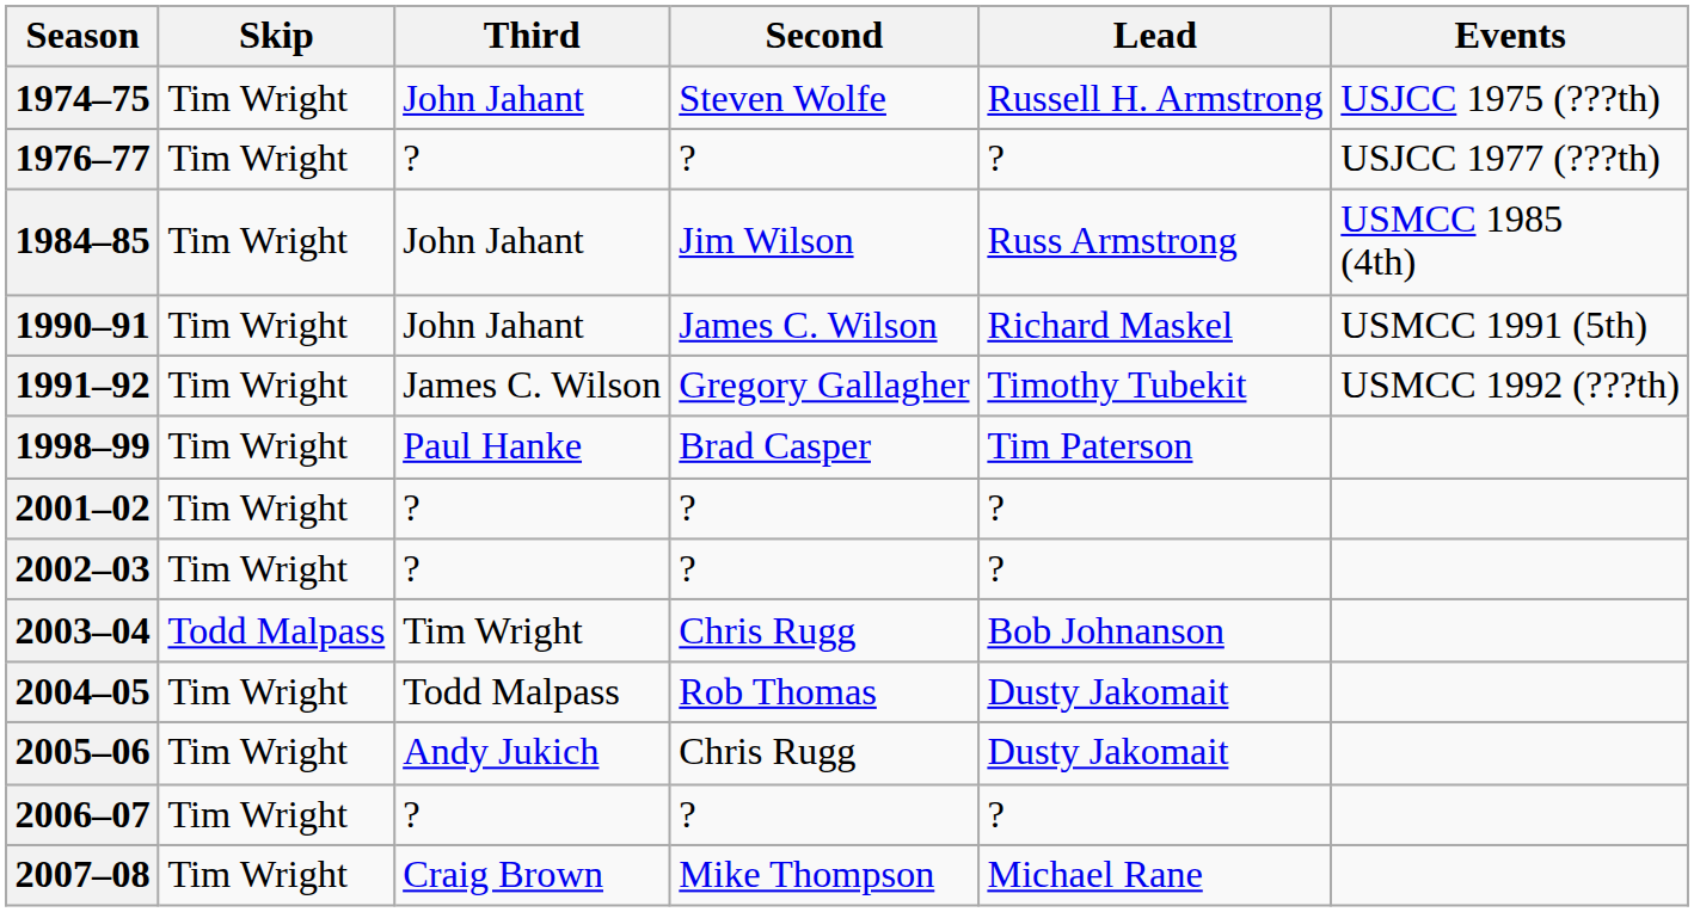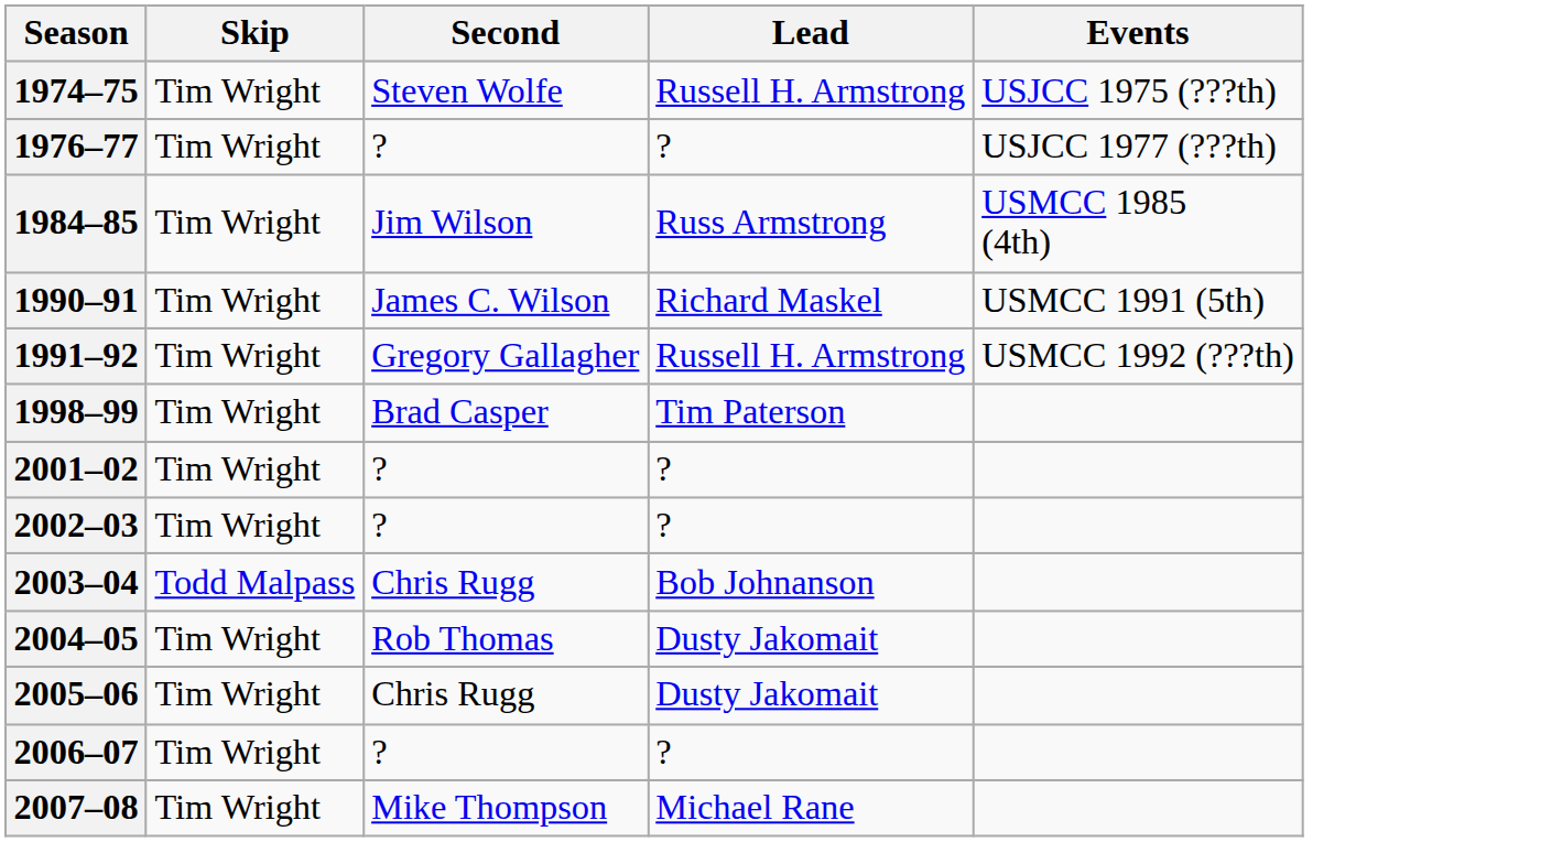- column: Third | John Jahant | ? | John Jahant | John Jahant | James C. Wilson | Paul Hanke | ? | ? | Tim Wright | Todd Malpass | Andy Jukich | ? | Craig Brown
1991–92 | Lead: Timothy Tubekit -> Russell H. Armstrong
